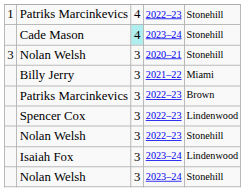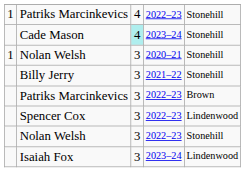Nolan Welsh / 2020–21 | column 1: 3 -> 1
Billy Jerry | column 5: Miami -> Stonehill
- row: Nolan Welsh | 3 | 2023–24 | Stonehill
